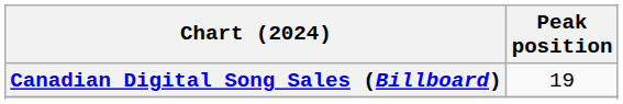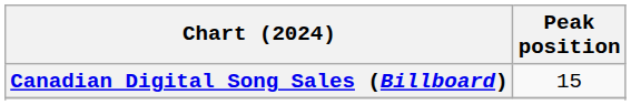Canadian Digital Song Sales (Billboard) | Peak position: 19 -> 15
